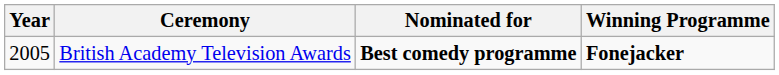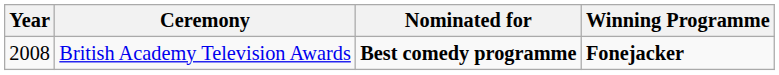British Academy Television Awards | Year: 2005 -> 2008
